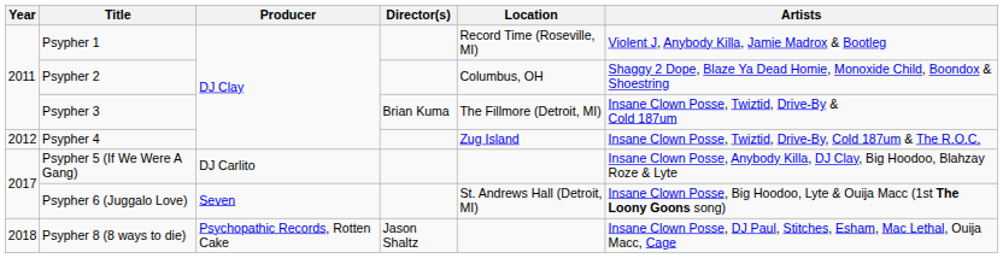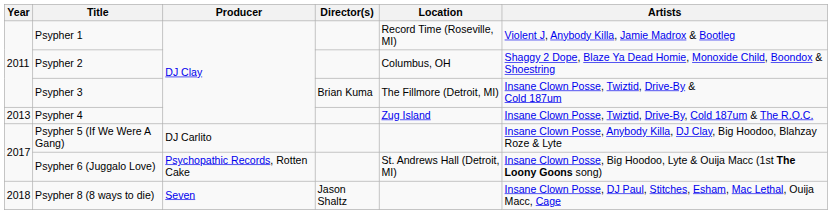Psypher 4 | Year: 2012 -> 2013
Psypher 6 (Juggalo Love) | Producer: Seven -> Psychopathic Records, Rotten Cake
Psypher 8 (8 ways to die) | Producer: Psychopathic Records, Rotten Cake -> Seven
